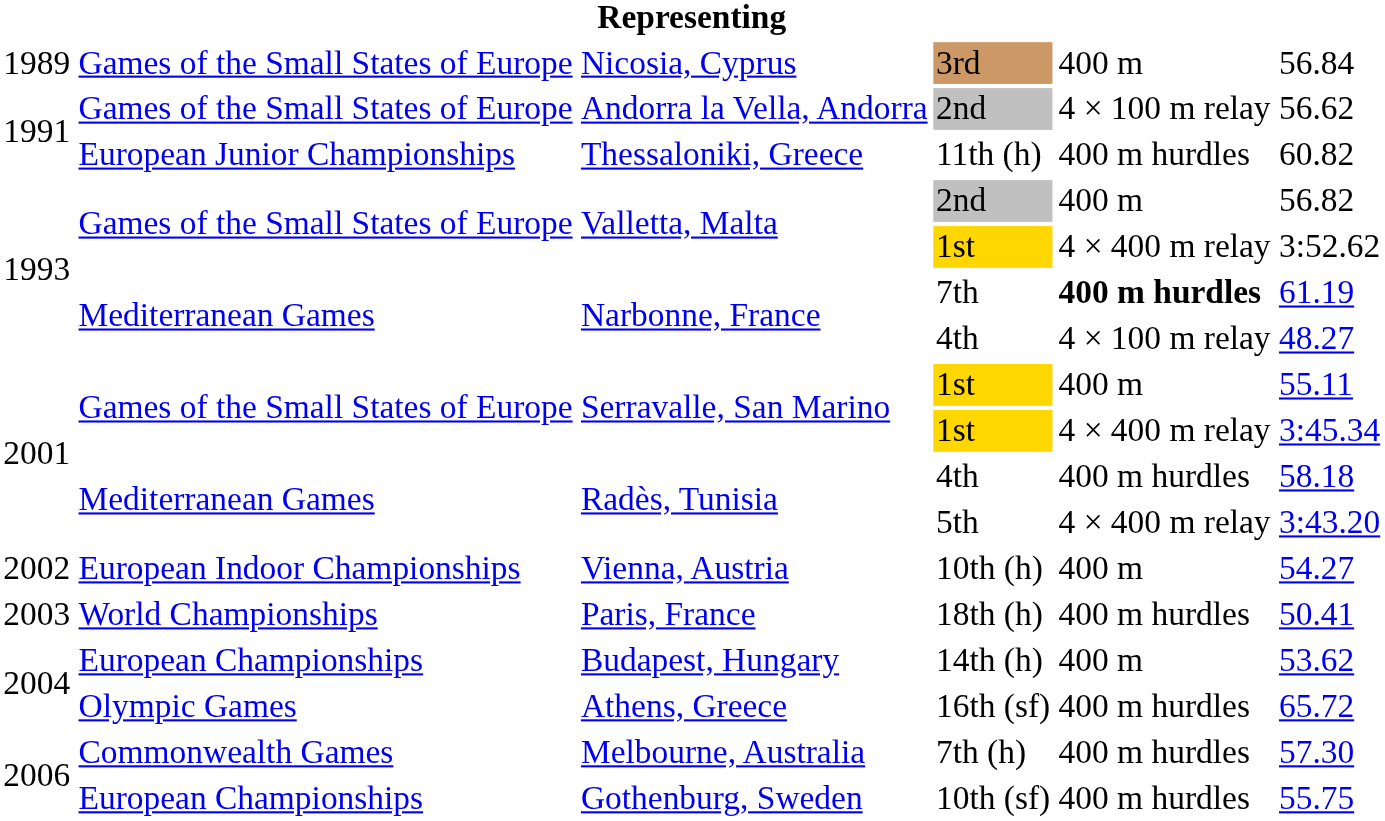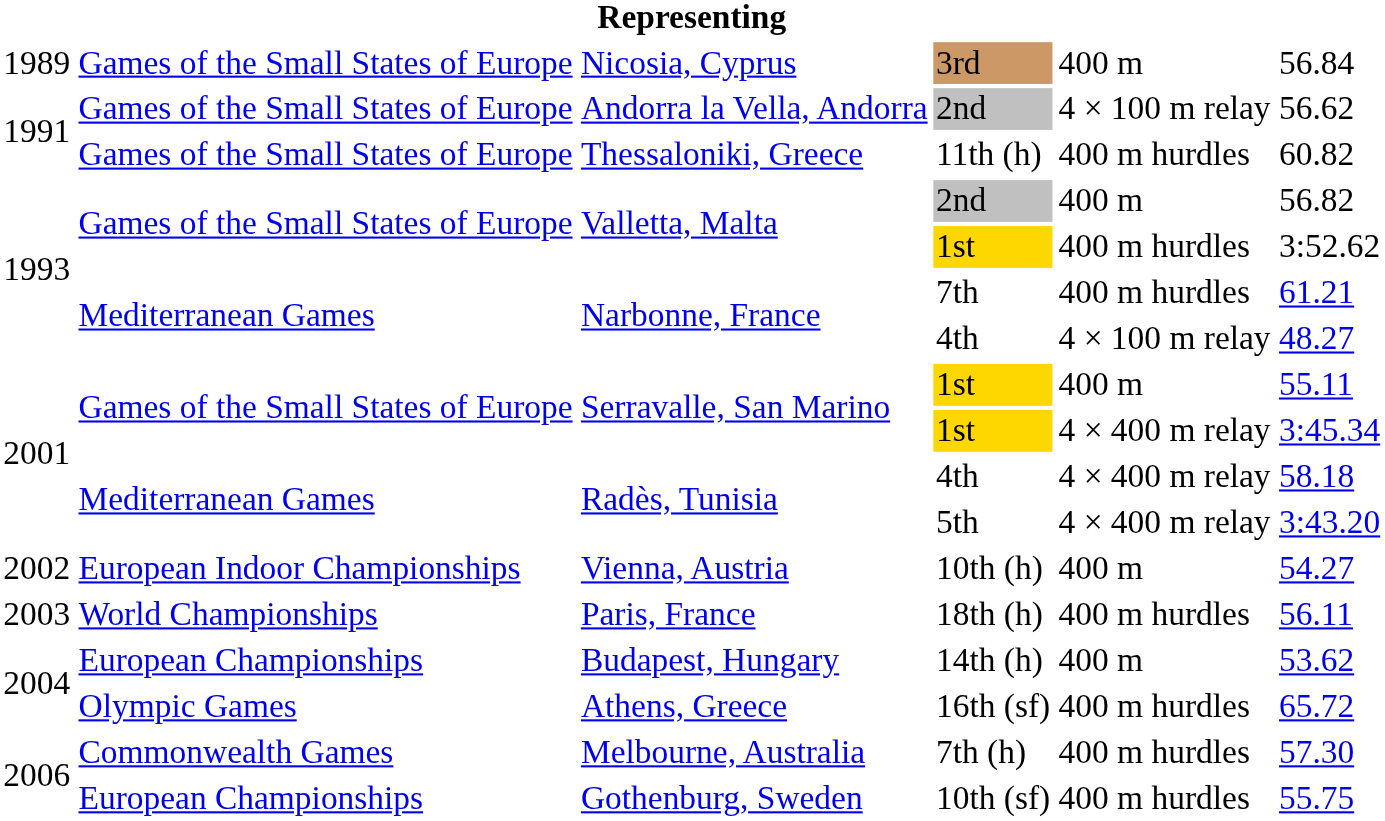Thessaloniki, Greece | column 2: European Junior Championships -> Games of the Small States of Europe
Valletta, Malta / 1st | column 5: 4 × 400 m relay -> 400 m hurdles
Narbonne, France / 7th | column 5: bold -> normal
Narbonne, France / 7th | column 6: 61.19 -> 61.21
Radès, Tunisia / 4th | column 5: 400 m hurdles -> 4 × 400 m relay
Paris, France | column 6: 50.41 -> 56.11
